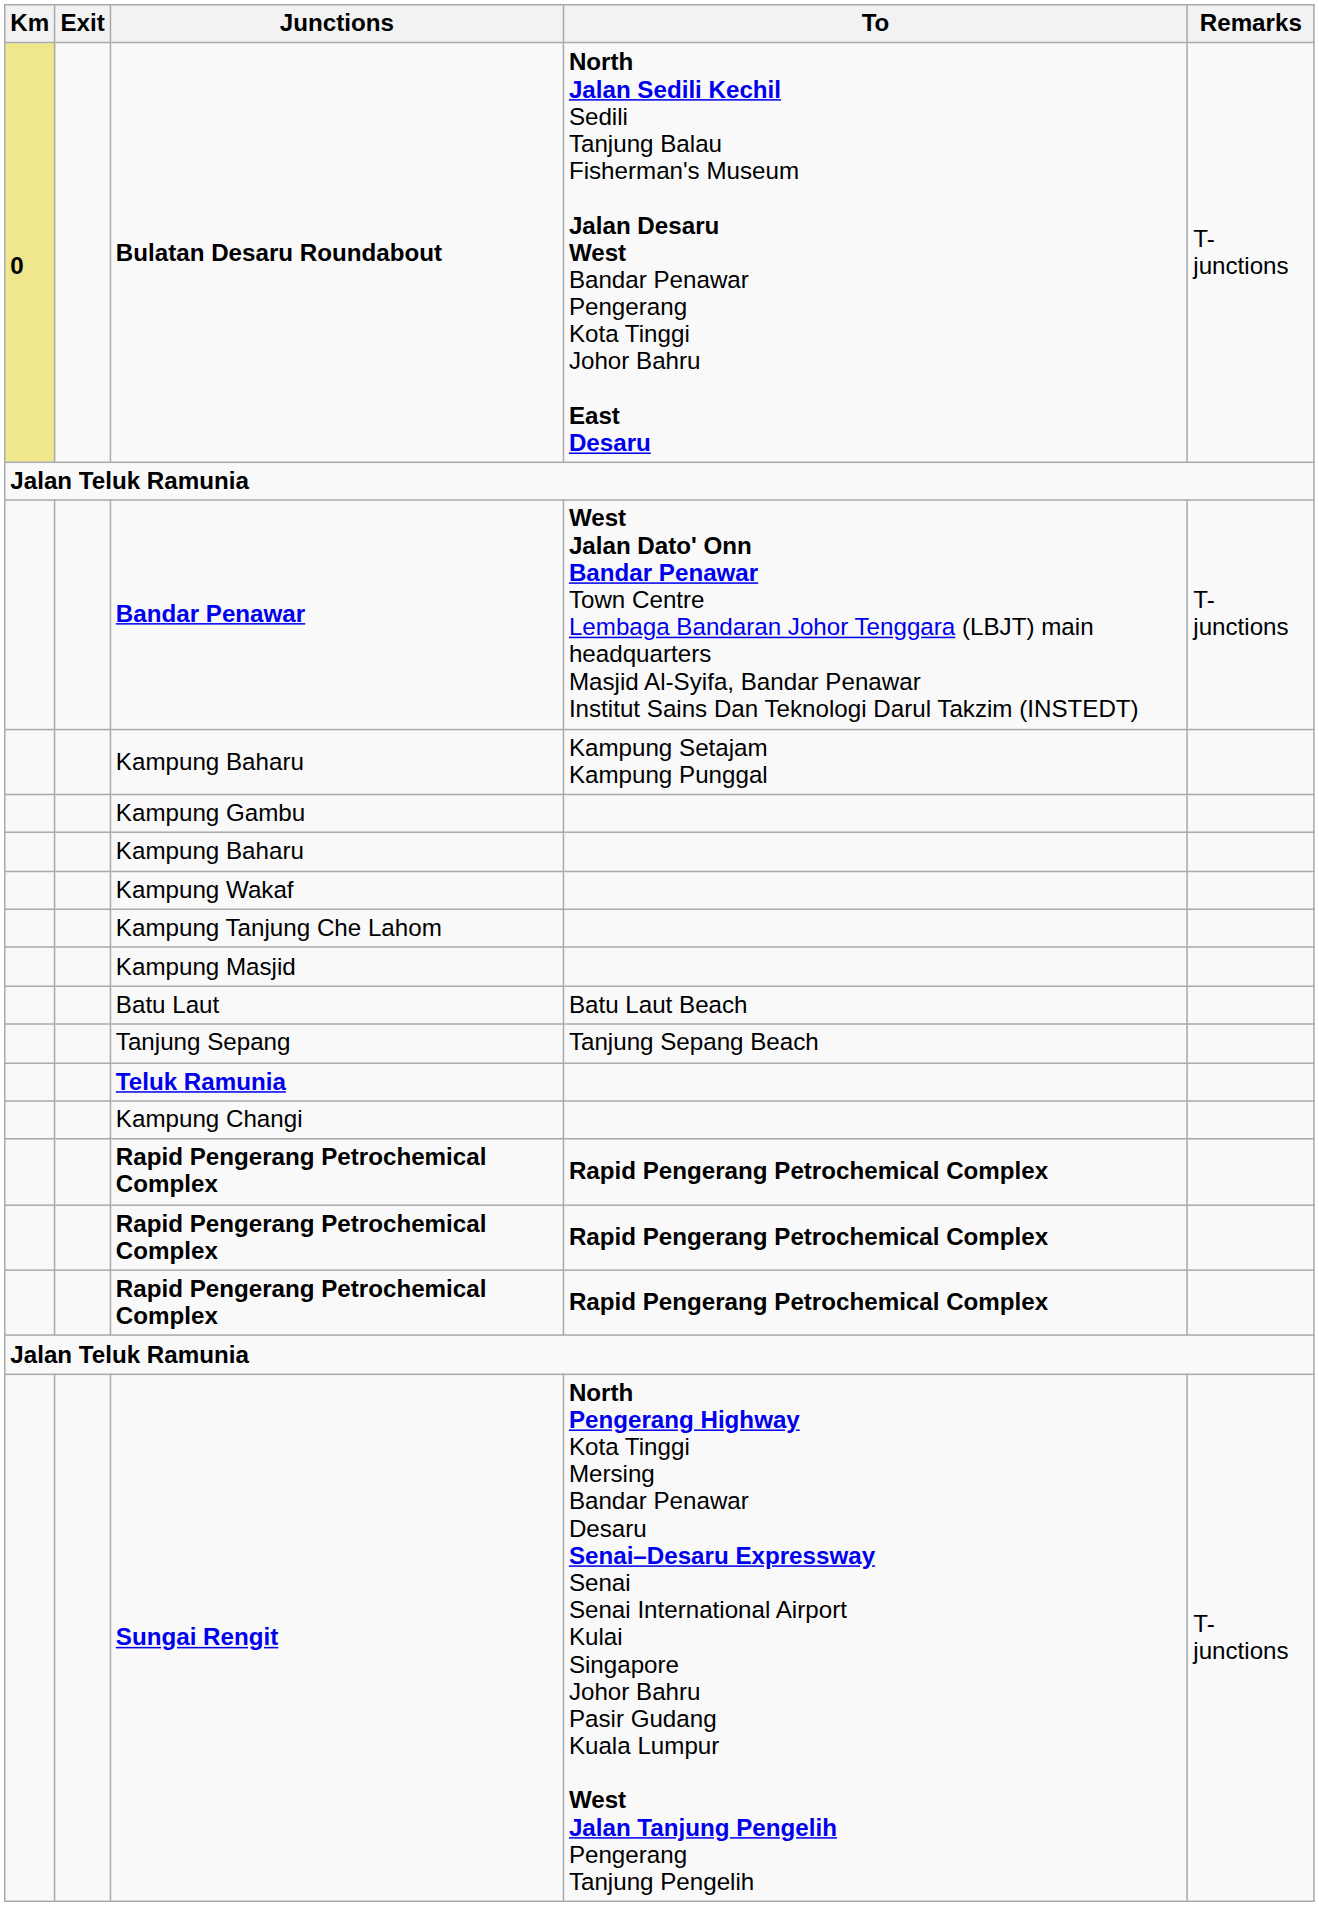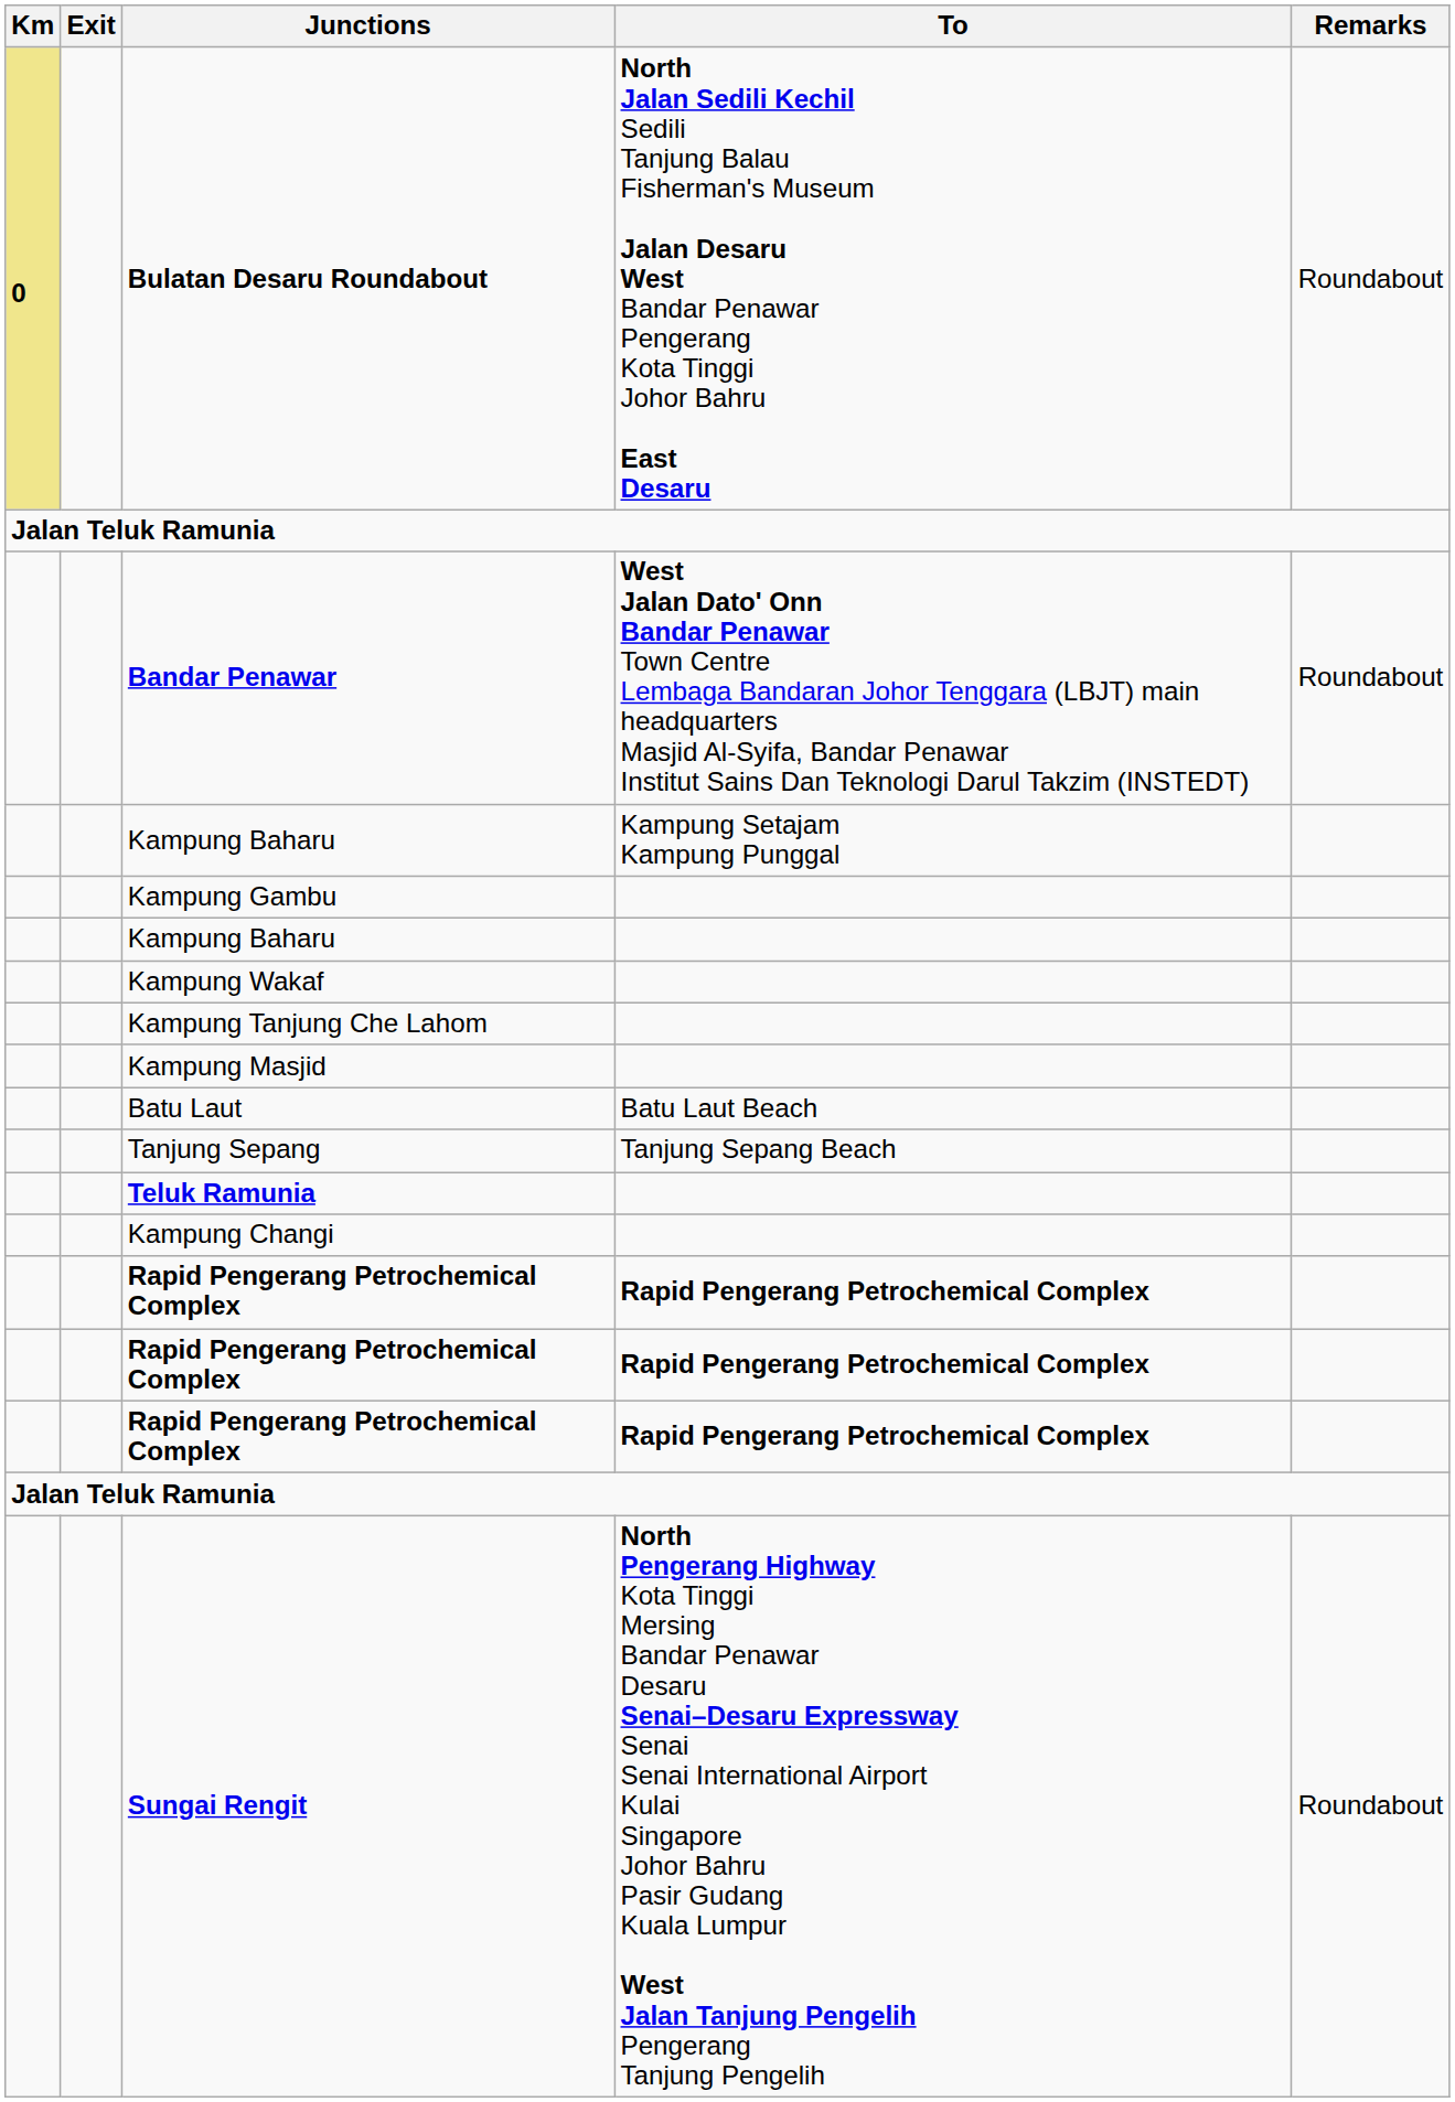Bulatan Desaru Roundabout | Remarks: T-junctions -> Roundabout
Bandar Penawar | Remarks: T-junctions -> Roundabout
Sungai Rengit | Remarks: T-junctions -> Roundabout
